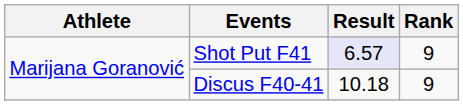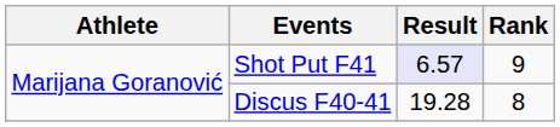Discus F40-41 | Result: 10.18 -> 19.28
Discus F40-41 | Rank: 9 -> 8
